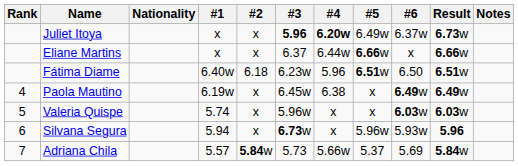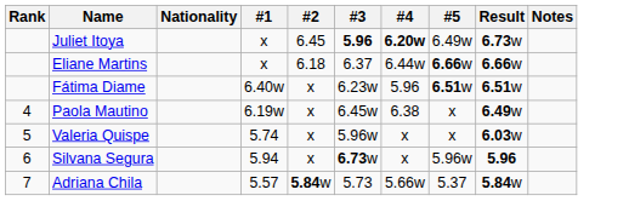- column: #6 | 6.37w | x | 6.50 | 6.49w | 6.03w | 5.93w | 5.69
Juliet Itoya | #2: x -> 6.45
Eliane Martins | #2: x -> 6.18
Fátima Diame | #2: 6.18 -> x
